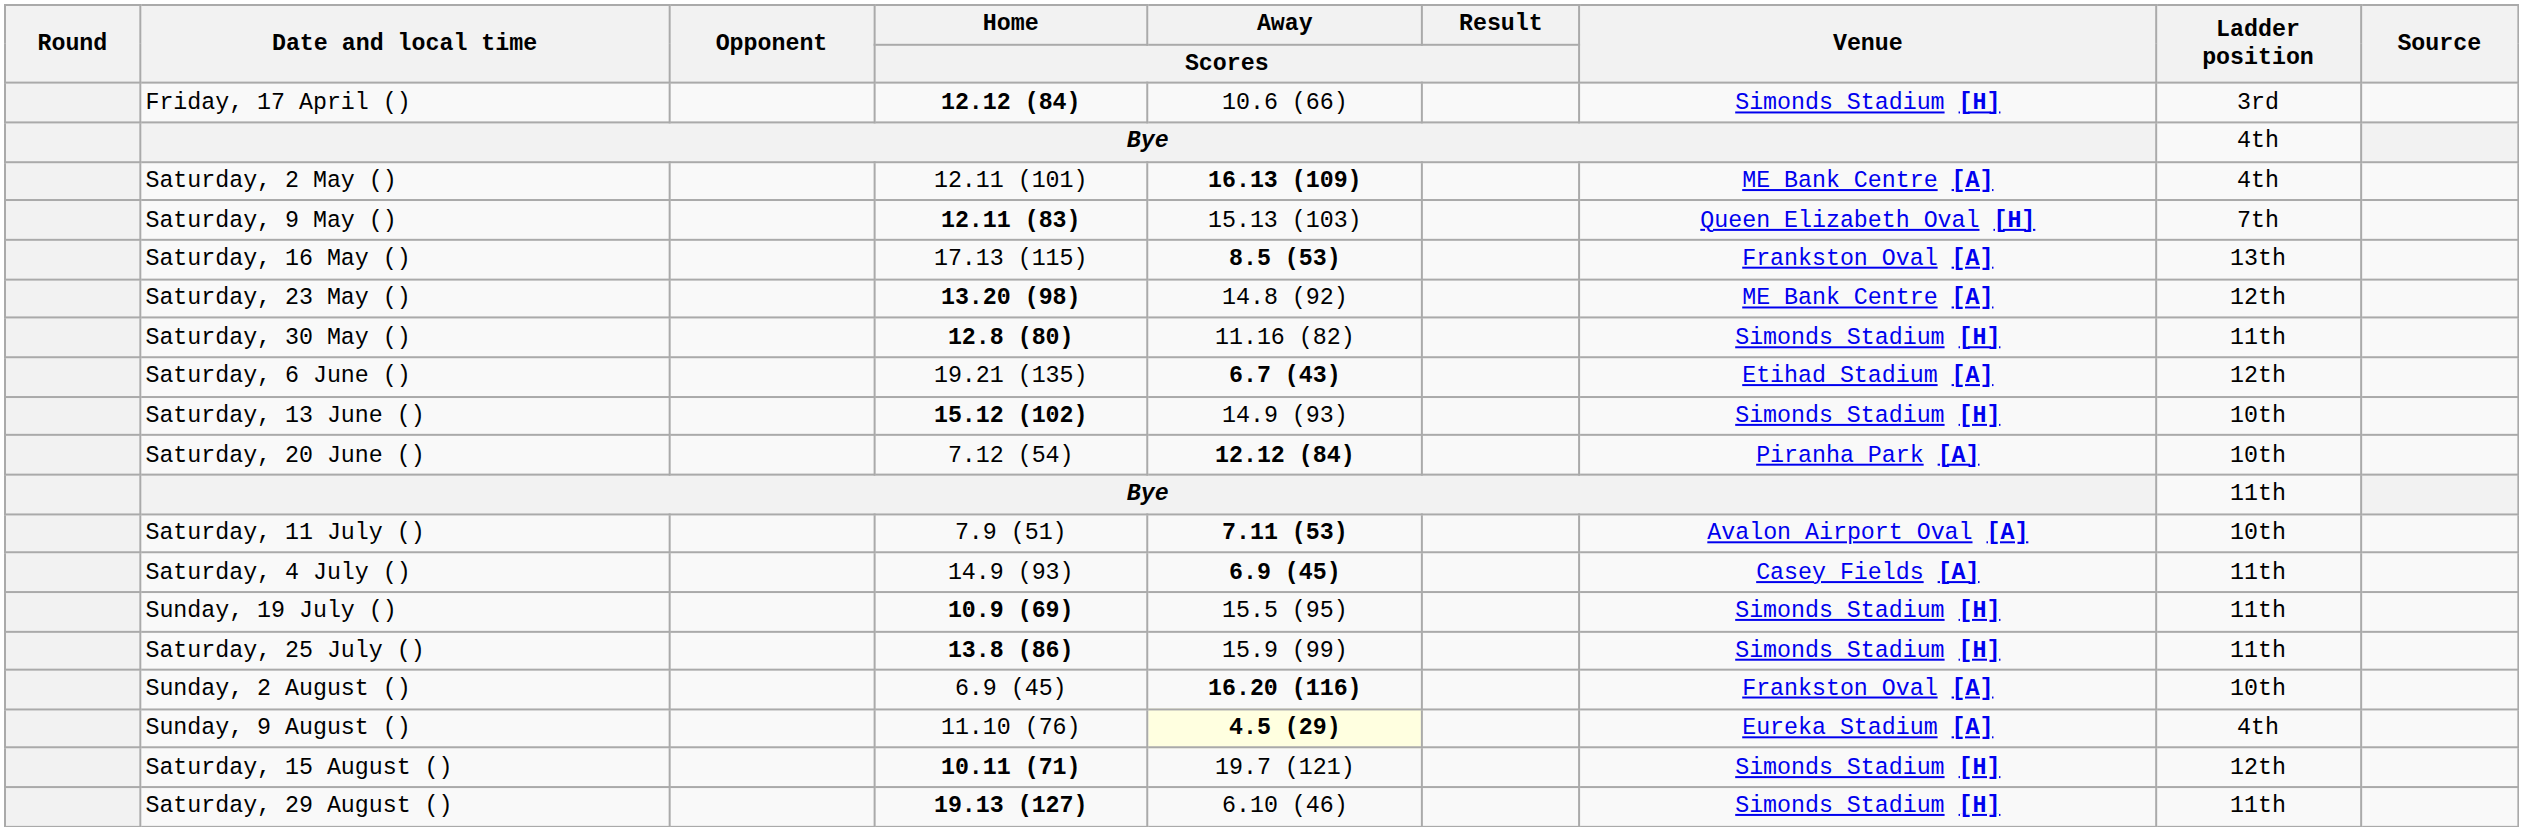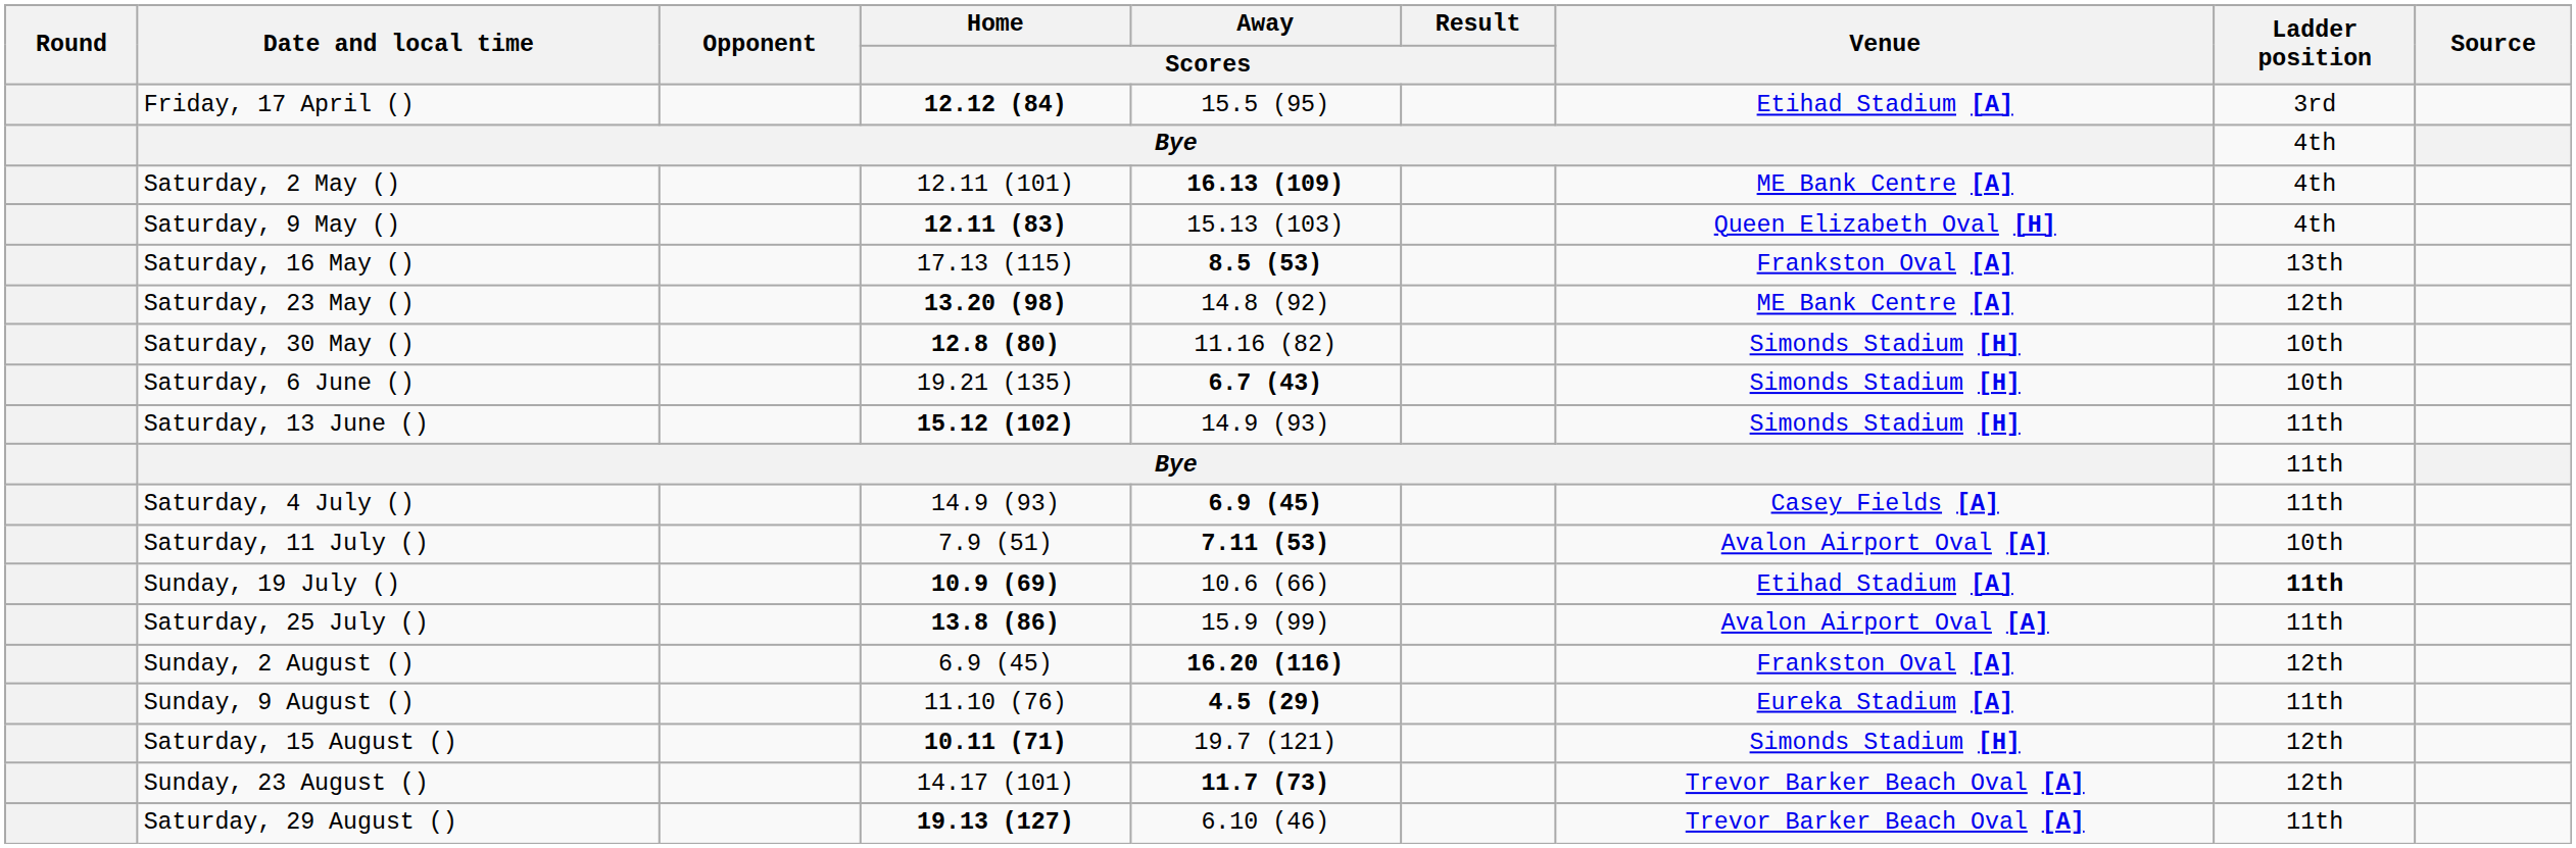Friday, 17 April () | Away / Scores: 10.6 (66) -> 15.5 (95)
Friday, 17 April () | Venue: Simonds Stadium [H] -> Etihad Stadium [A]
Saturday, 9 May () | Ladder position: 7th -> 4th
Saturday, 30 May () | Ladder position: 11th -> 10th
Saturday, 6 June () | Venue: Etihad Stadium [A] -> Simonds Stadium [H]
Saturday, 6 June () | Ladder position: 12th -> 10th
Saturday, 13 June () | Ladder position: 10th -> 11th
- row: Saturday, 20 June () | 7.12 (54) | 12.12 (84) | Piranha Park [A] | 10th
rows swapped: Saturday, 4 July () <-> Saturday, 11 July ()
Sunday, 19 July () | Away / Scores: 15.5 (95) -> 10.6 (66)
Sunday, 19 July () | Venue: Simonds Stadium [H] -> Etihad Stadium [A]
Sunday, 19 July () | Ladder position: normal -> bold
Saturday, 25 July () | Venue: Simonds Stadium [H] -> Avalon Airport Oval [A]
Sunday, 2 August () | Ladder position: 10th -> 12th
Sunday, 9 August () | Away / Scores: lightyellow background -> no background
Sunday, 9 August () | Ladder position: 4th -> 11th
+ row: Sunday, 23 August () | 14.17 (101) | 11.7 (73) | Trevor Barker Beach Oval [A] | 12th
Saturday, 29 August () | Venue: Simonds Stadium [H] -> Trevor Barker Beach Oval [A]
